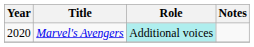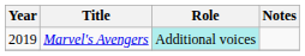Marvel's Avengers | Year: 2020 -> 2019
